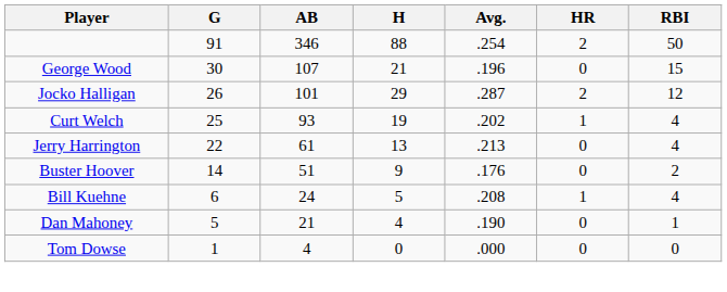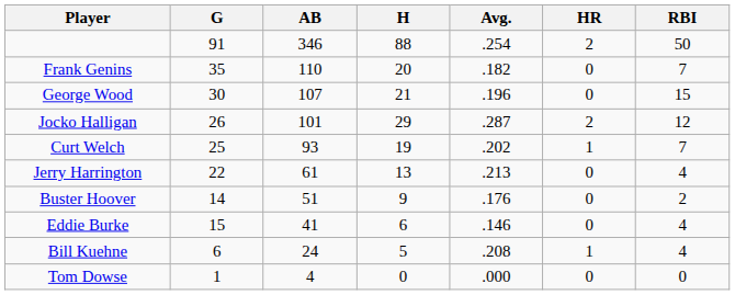+ row: Frank Genins | 35 | 110 | 20 | .182 | 0 | 7
Curt Welch | RBI: 4 -> 7
+ row: Eddie Burke | 15 | 41 | 6 | .146 | 0 | 4
- row: Dan Mahoney | 5 | 21 | 4 | .190 | 0 | 1
